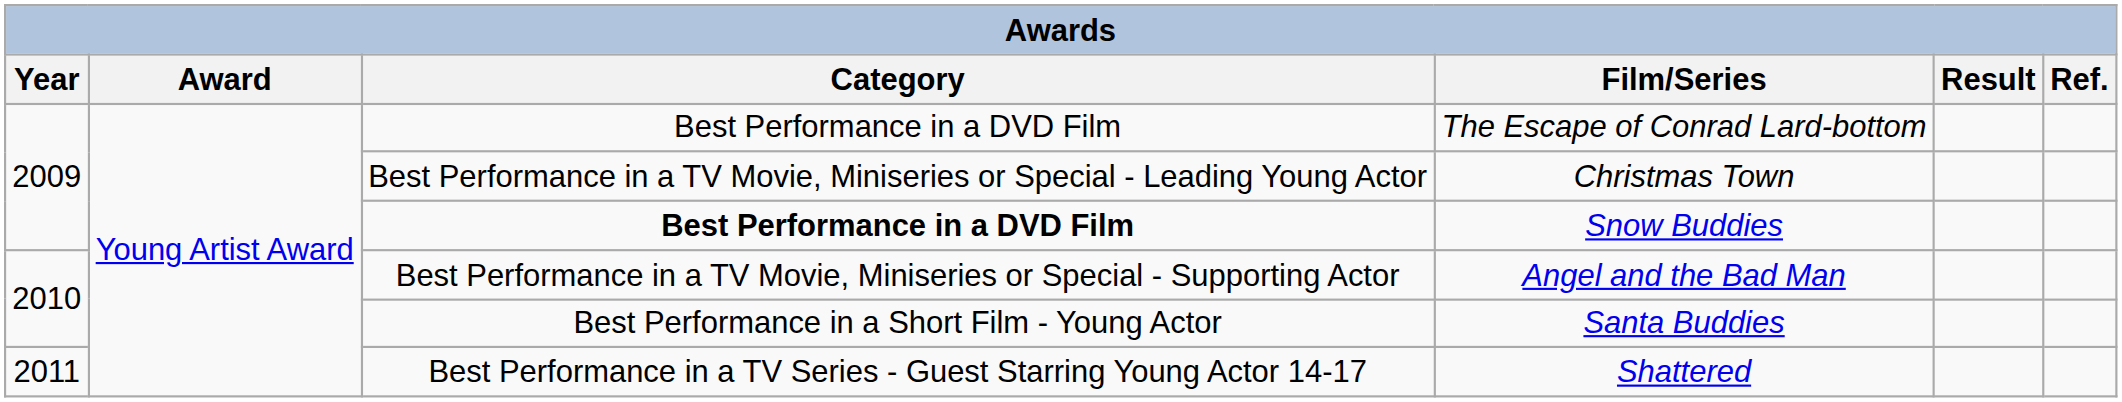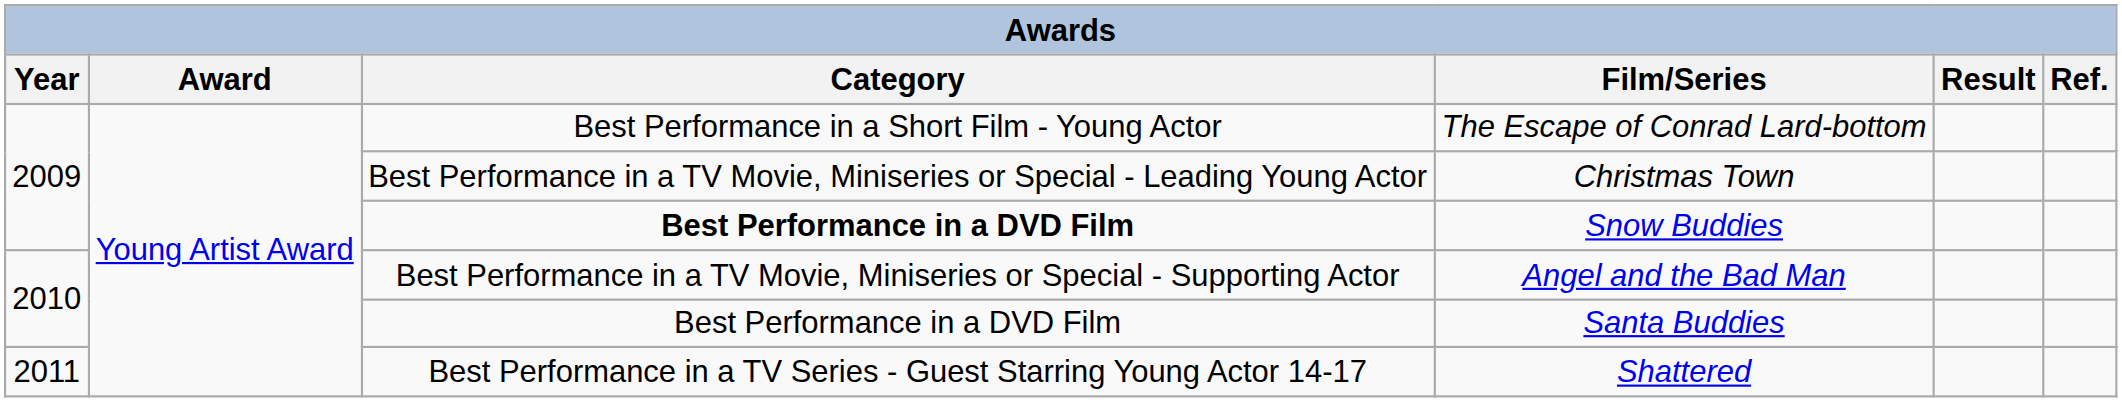The Escape of Conrad Lard-bottom | Category: Best Performance in a DVD Film -> Best Performance in a Short Film - Young Actor
Santa Buddies | Category: Best Performance in a Short Film - Young Actor -> Best Performance in a DVD Film
